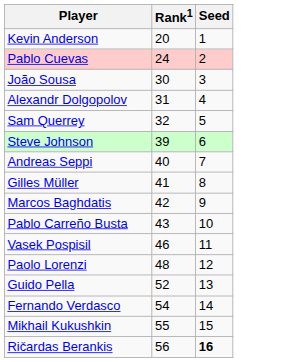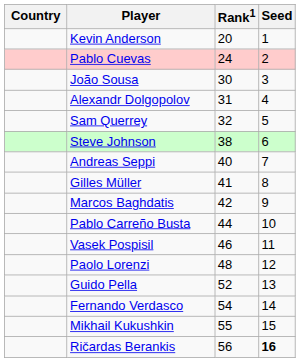+ column: Country
Steve Johnson | Rank1: 39 -> 38
Pablo Carreño Busta | Rank1: 43 -> 44
